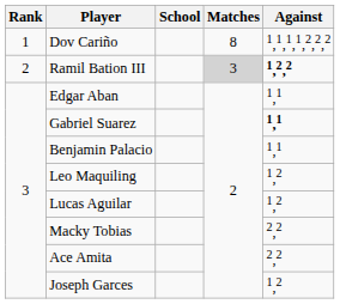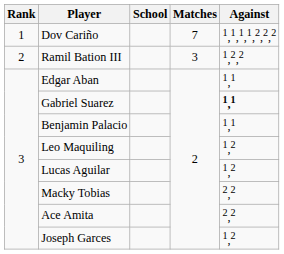Dov Cariño | Matches: 8 -> 7
Ramil Bation III | Matches: lightgrey background -> no background
Ramil Bation III | Against: bold -> normal
